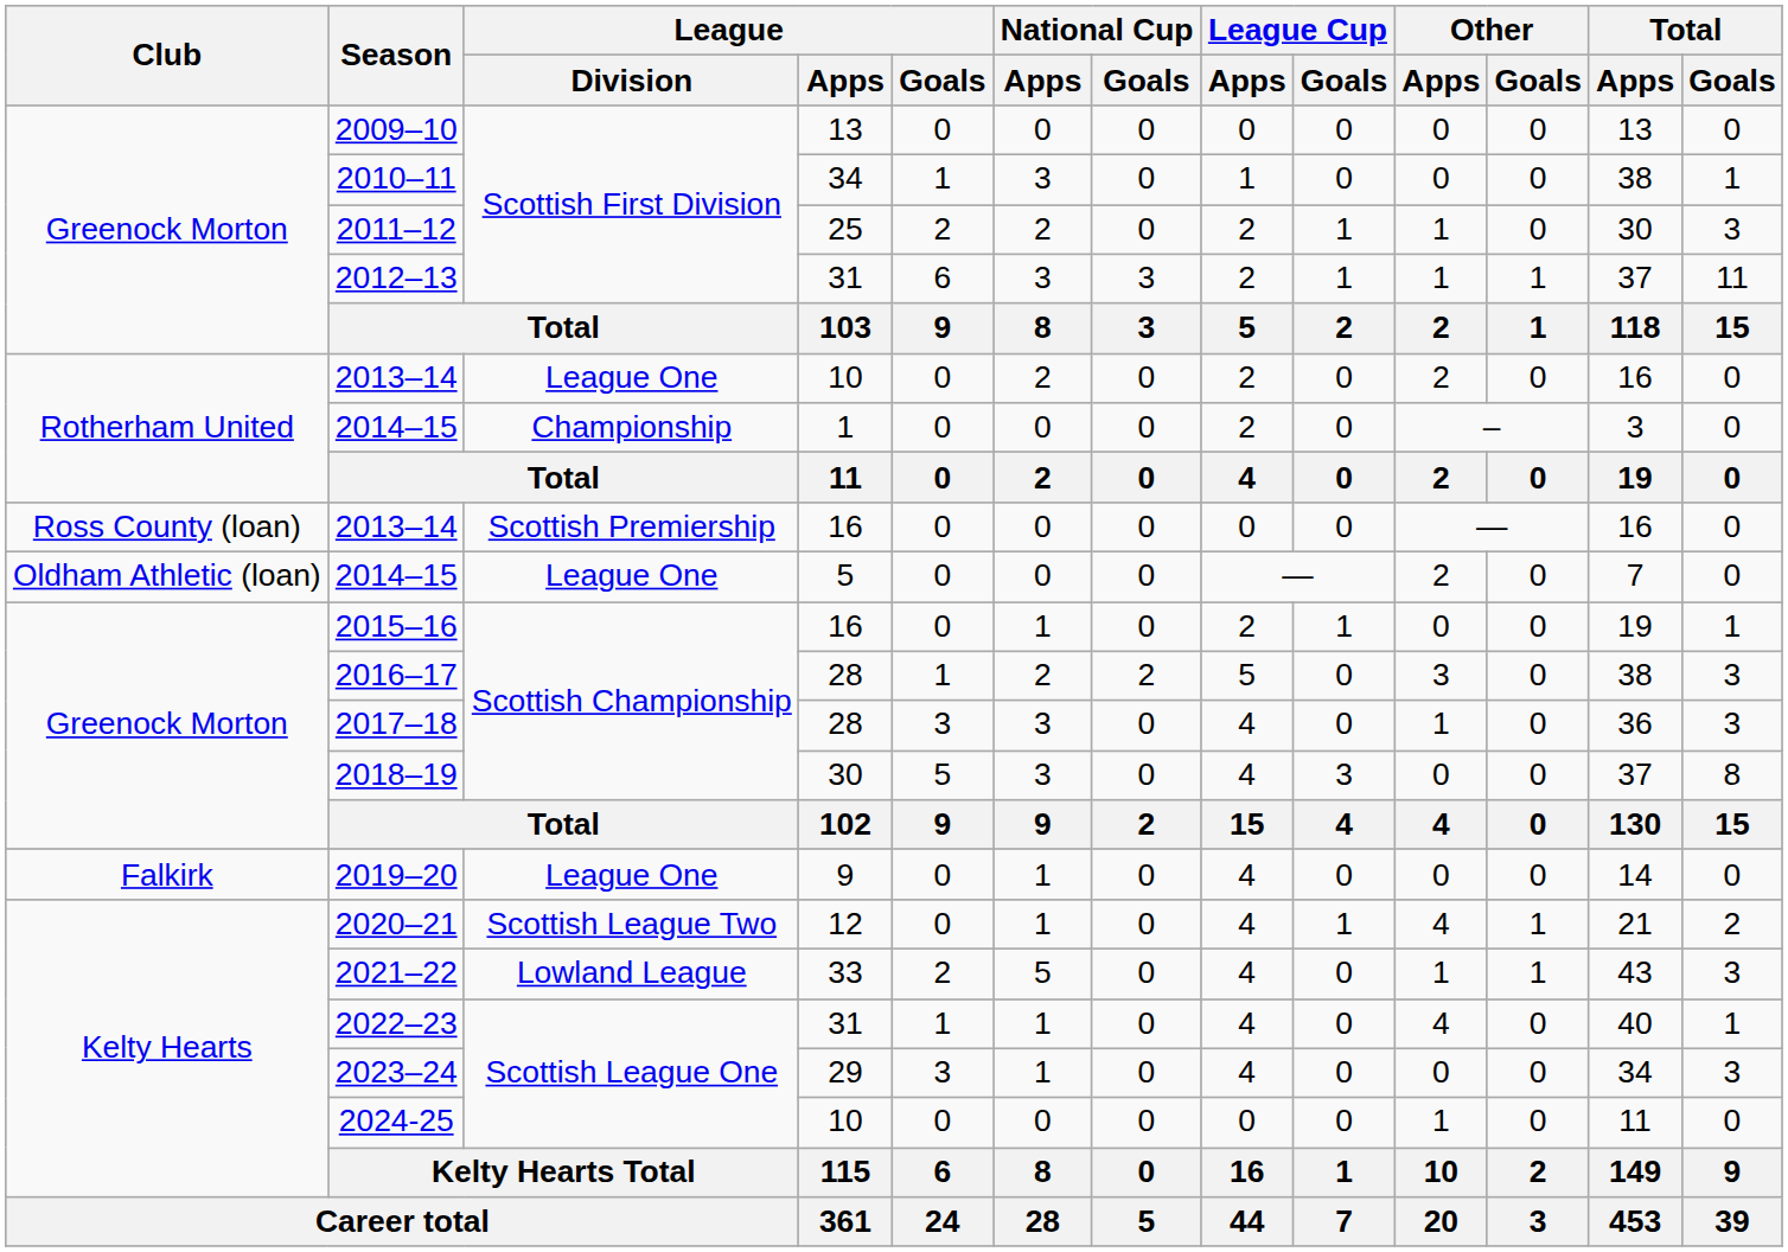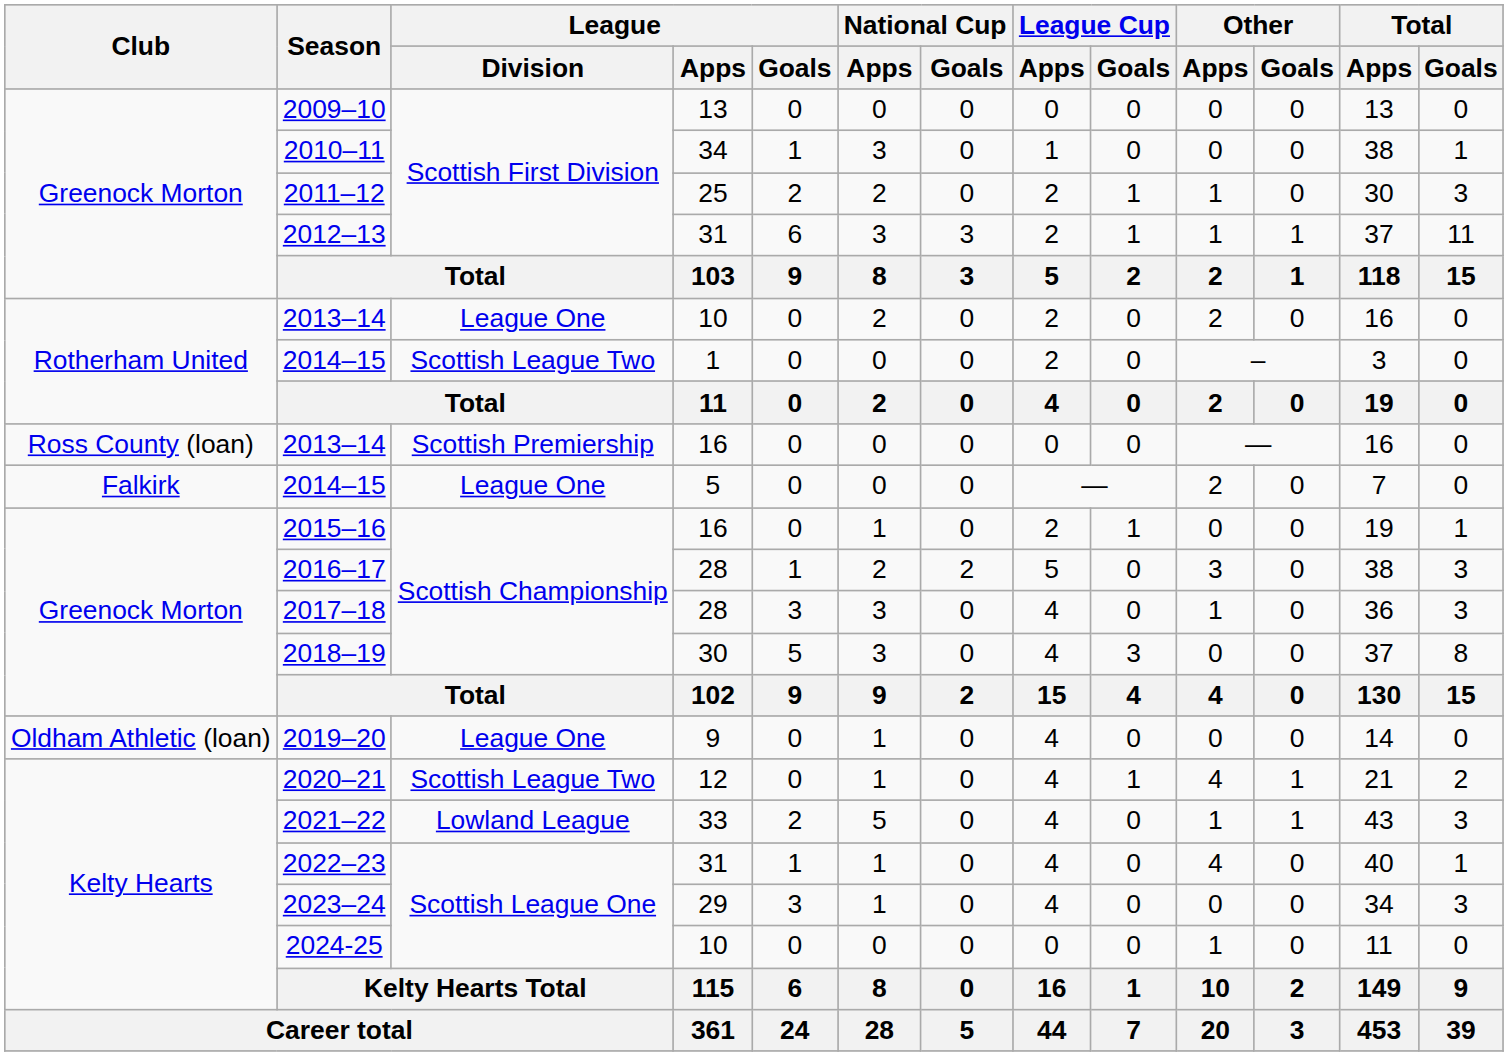2014–15 / 1 | League / Division: Championship -> Scottish League Two
2014–15 / 5 | Club: Oldham Athletic (loan) -> Falkirk
2019–20 | Club: Falkirk -> Oldham Athletic (loan)
